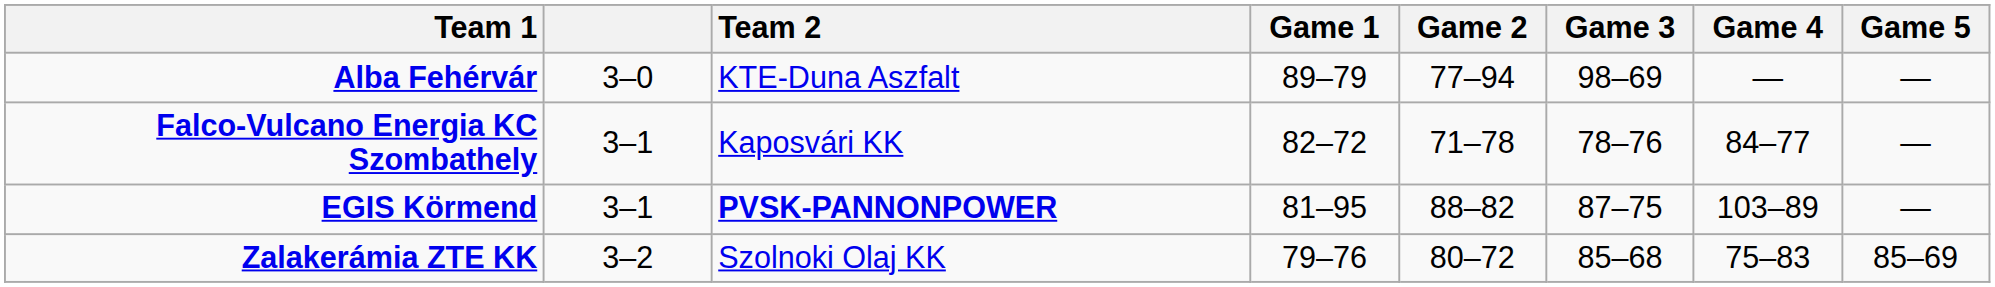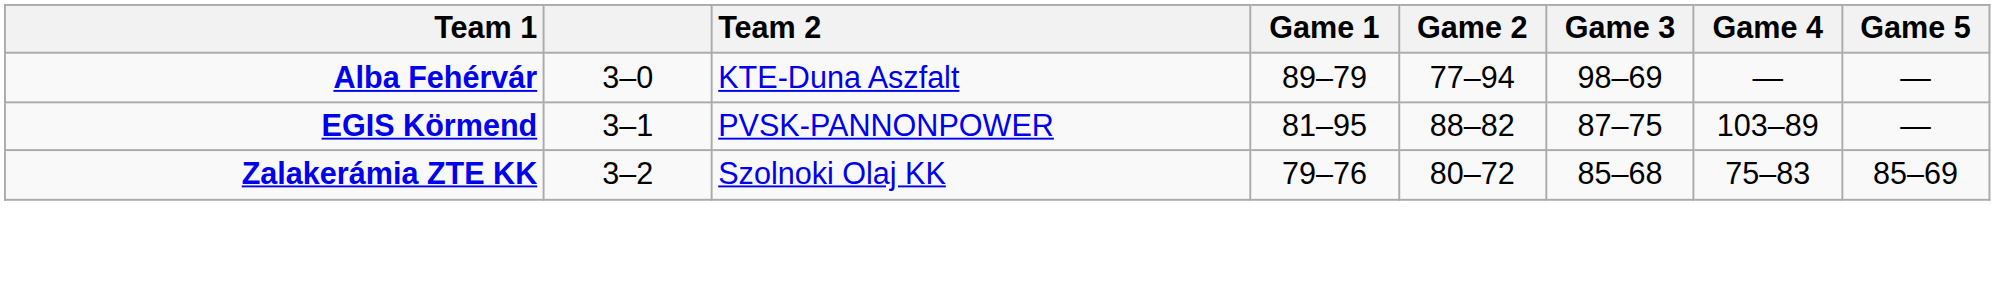- row: Falco-Vulcano Energia KC Szombathely | 3–1 | Kaposvári KK | 82–72 | 71–78 | 78–76 | 84–77 | —
EGIS Körmend | Team 2: bold -> normal
